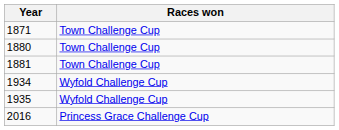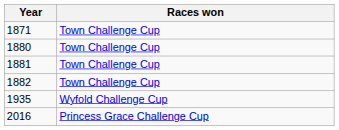+ row: 1882 | Town Challenge Cup
- row: 1934 | Wyfold Challenge Cup
